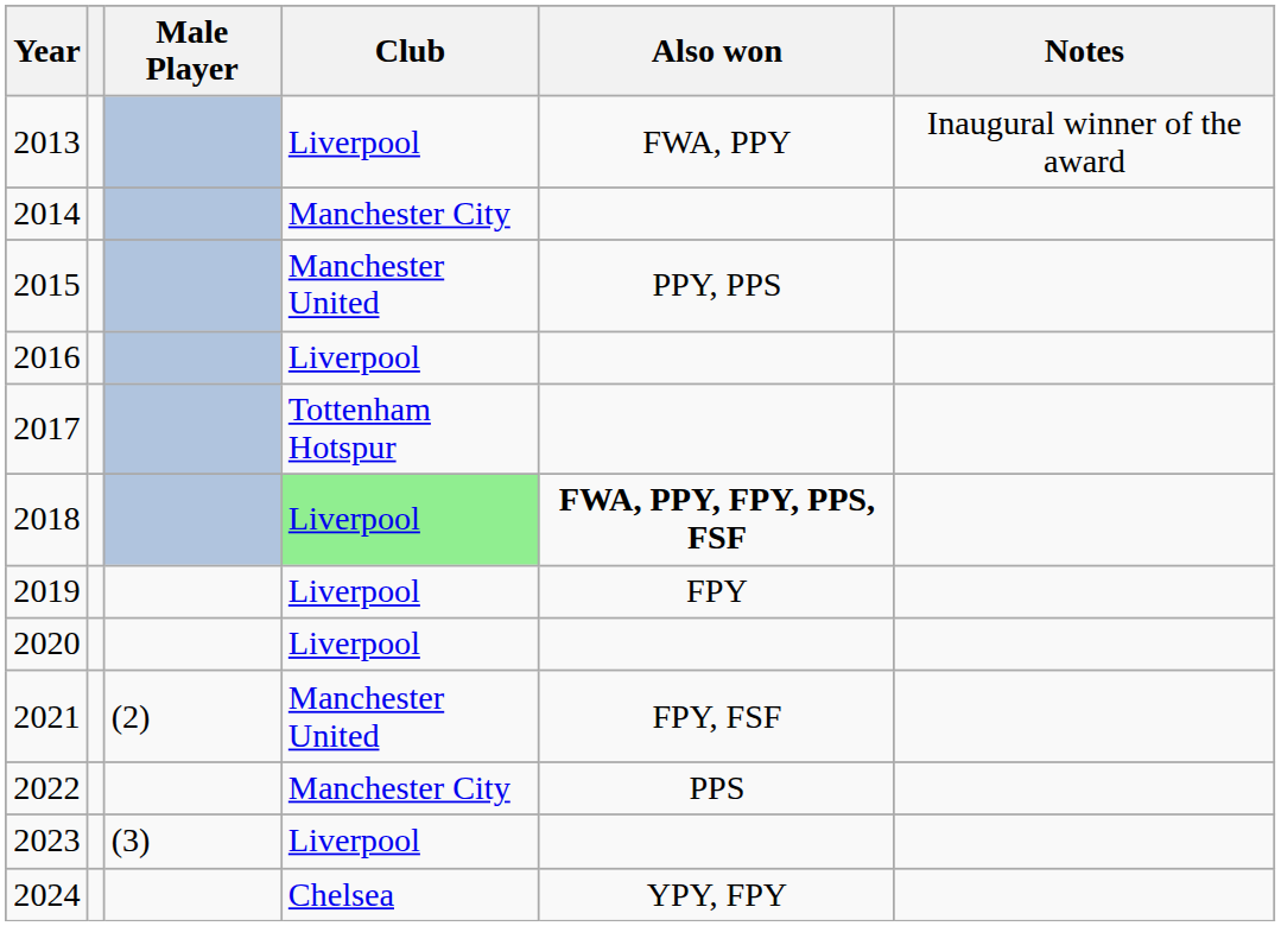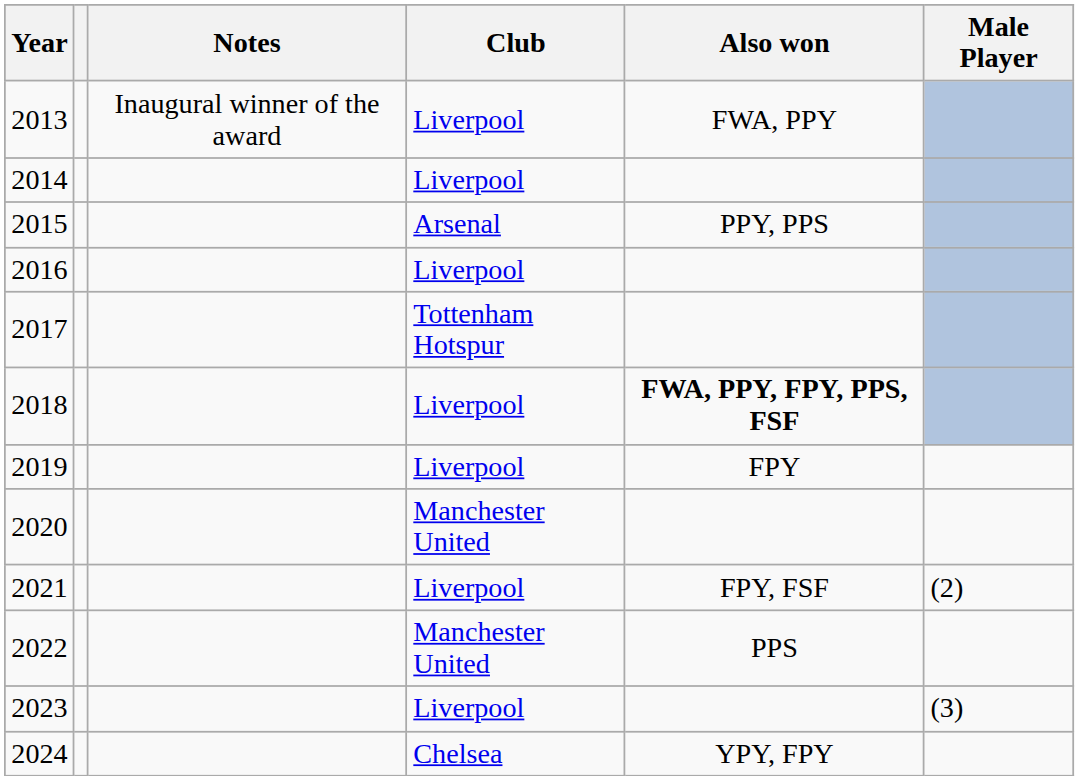columns swapped: Male Player <-> Notes
2014 | Club: Manchester City -> Liverpool
2015 | Club: Manchester United -> Arsenal
2018 | Club: lightgreen background -> no background
2020 | Club: Liverpool -> Manchester United
2021 | Club: Manchester United -> Liverpool
2022 | Club: Manchester City -> Manchester United
